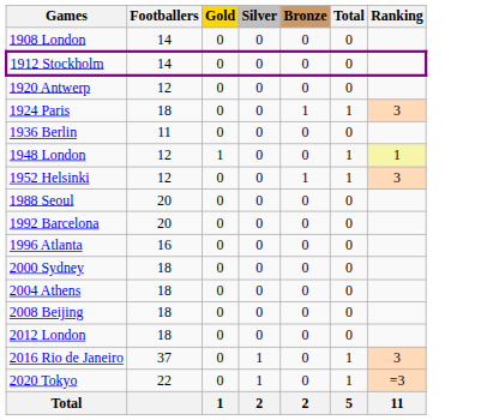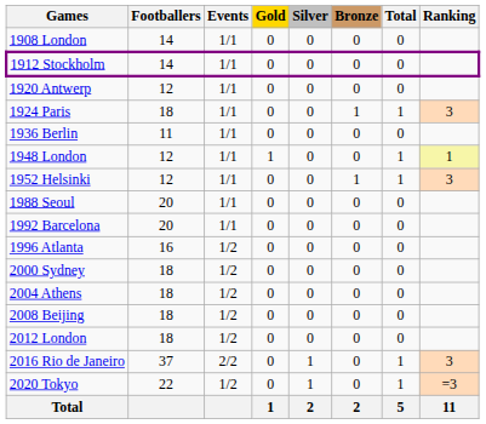+ column: Events | 1/1 | 1/1 | 1/1 | 1/1 | 1/1 | 1/1 | 1/1 | 1/1 | 1/1 | 1/2 | 1/2 | 1/2 | 1/2 | 1/2 | 2/2 | 1/2
